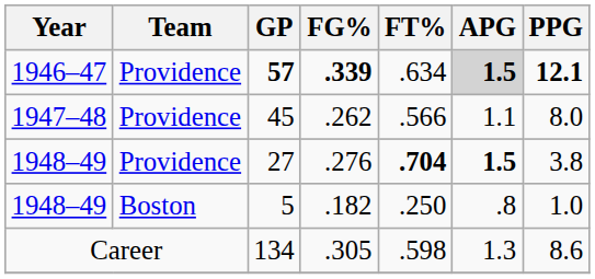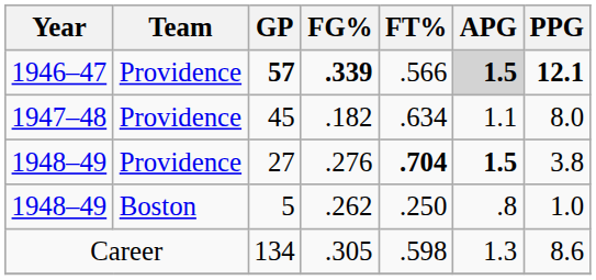57 | FT%: .634 -> .566
45 | FG%: .262 -> .182
45 | FT%: .566 -> .634
5 | FG%: .182 -> .262
